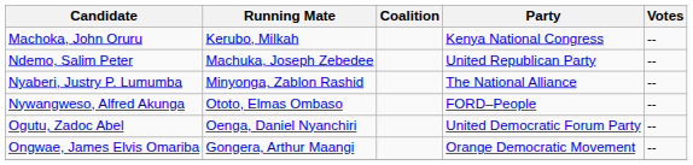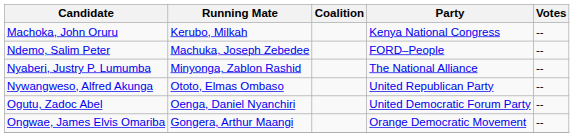Ndemo, Salim Peter | Party: United Republican Party -> FORD–People
Nywangweso, Alfred Akunga | Party: FORD–People -> United Republican Party
